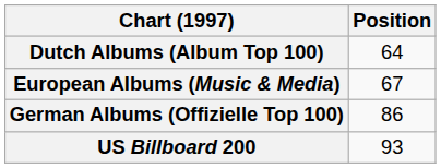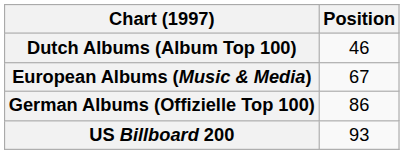Dutch Albums (Album Top 100) | Position: 64 -> 46
